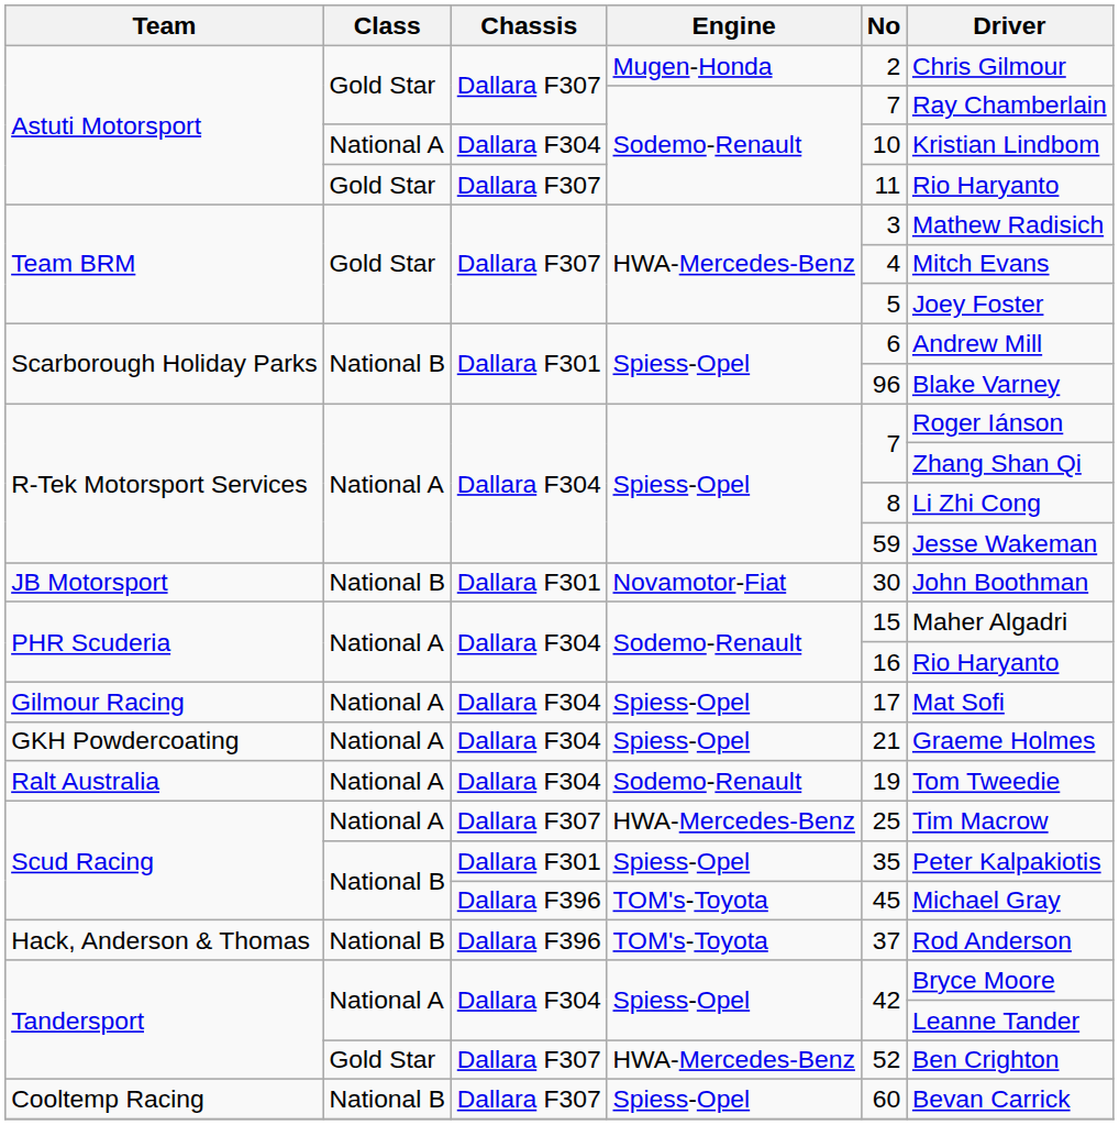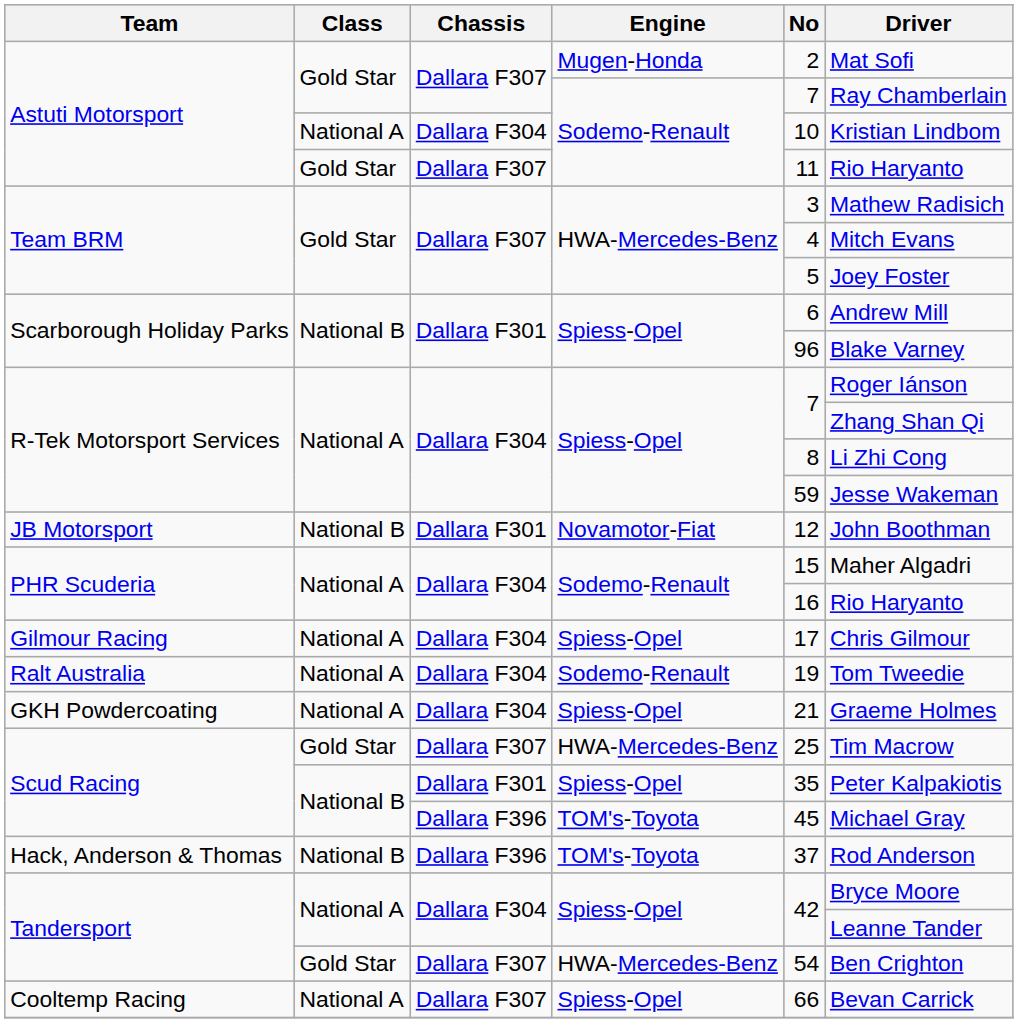Astuti Motorsport / Mugen-Honda | Driver: Chris Gilmour -> Mat Sofi
JB Motorsport | No: 30 -> 12
Gilmour Racing | Driver: Mat Sofi -> Chris Gilmour
rows swapped: Ralt Australia <-> GKH Powdercoating
Scud Racing / HWA-Mercedes-Benz | Class: National A -> Gold Star
Tandersport / HWA-Mercedes-Benz | No: 52 -> 54
Cooltemp Racing | Class: National B -> National A
Cooltemp Racing | No: 60 -> 66
